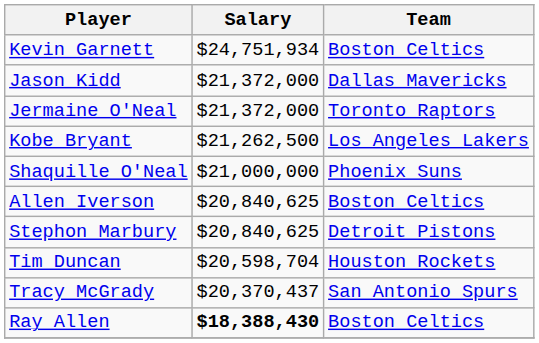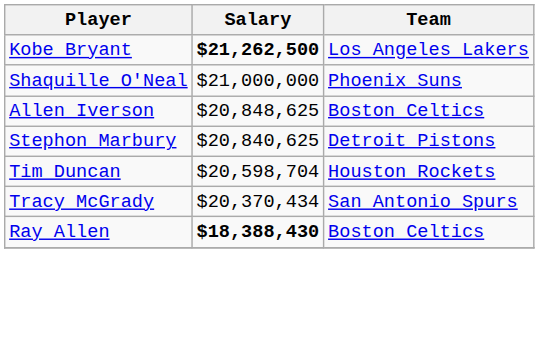- row: Kevin Garnett | $24,751,934 | Boston Celtics
- row: Jason Kidd | $21,372,000 | Dallas Mavericks
- row: Jermaine O'Neal | $21,372,000 | Toronto Raptors
Kobe Bryant | Salary: normal -> bold
Allen Iverson | Salary: $20,840,625 -> $20,848,625
Tracy McGrady | Salary: $20,370,437 -> $20,370,434
